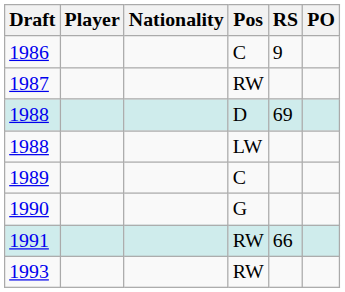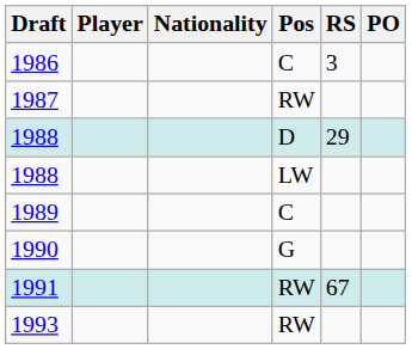1986 | RS: 9 -> 3
1988 / D | RS: 69 -> 29
1991 | RS: 66 -> 67
